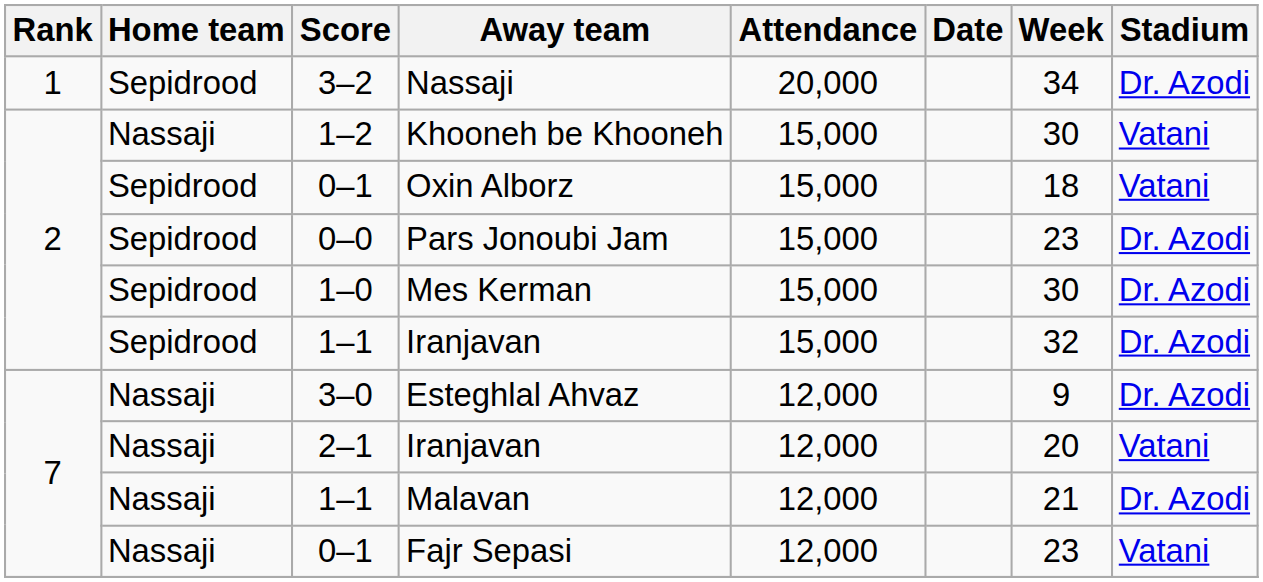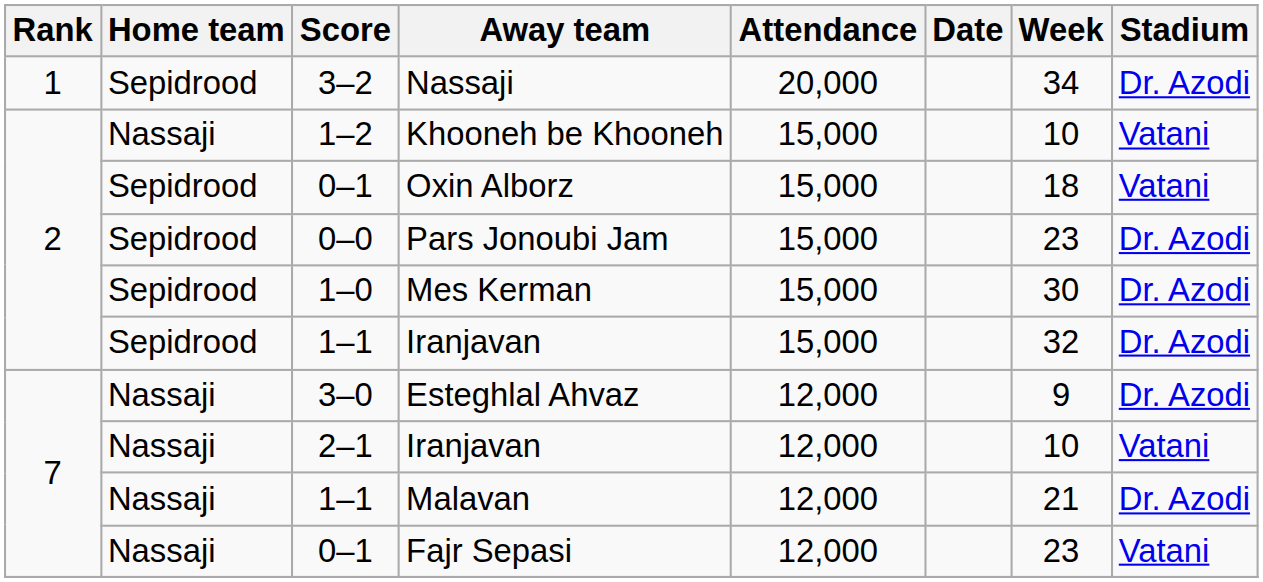Khooneh be Khooneh | Week: 30 -> 10
2–1 / Iranjavan | Week: 20 -> 10
